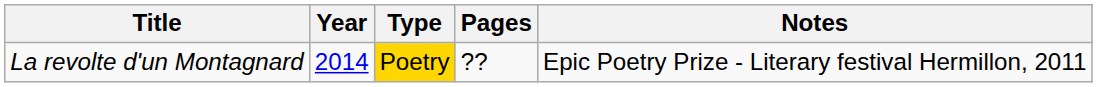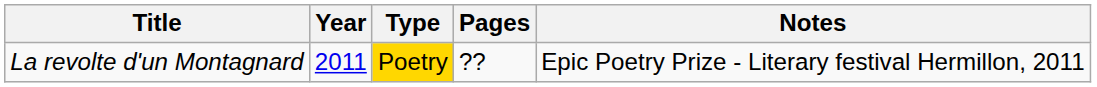La revolte d'un Montagnard | Year: 2014 -> 2011
